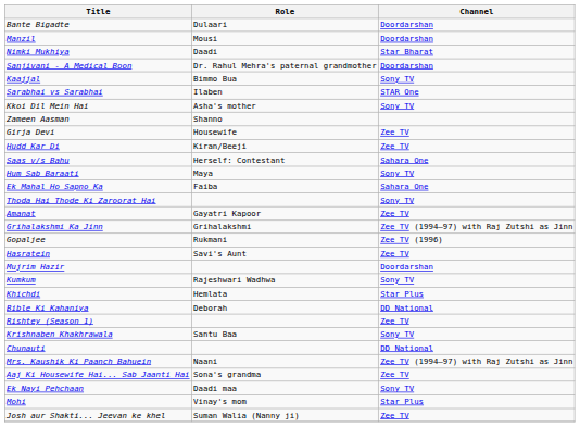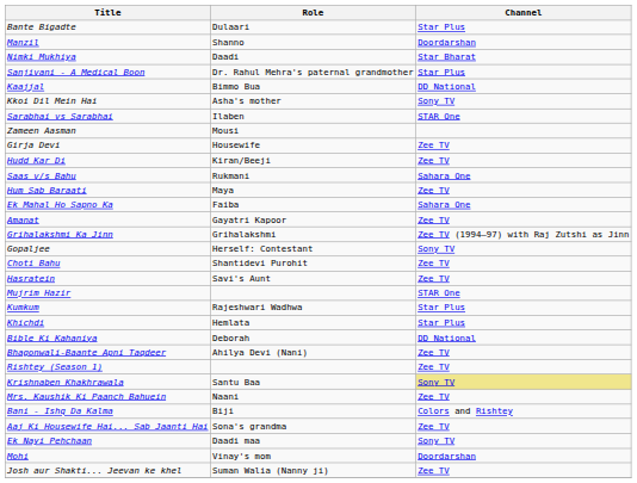Bante Bigadte | Channel: Doordarshan -> Star Plus
Manzil | Role: Mousi -> Shanno
Sanjivani - A Medical Boon | Channel: Doordarshan -> Star Plus
Kaajjal | Channel: Sony TV -> DD National
rows swapped: Sarabhai vs Sarabhai <-> Kkoi Dil Mein Hai
Zameen Aasman | Role: Shanno -> Mousi
Saas v/s Bahu | Role: Herself: Contestant -> Rukmani
Hum Sab Baraati | Channel: Sony TV -> Zee TV
- row: Thoda Hai Thode Ki Zaroorat Hai | Sony TV
Gopaljee | Role: Rukmani -> Herself: Contestant
Gopaljee | Channel: Zee TV (1996) -> Sony TV
+ row: Choti Bahu | Shantidevi Purohit | Zee TV
Mujrim Hazir | Channel: Doordarshan -> STAR One
Kumkum | Channel: Sony TV -> Star Plus
+ row: Bhagonwali-Baante Apni Taqdeer | Ahilya Devi (Nani) | Zee TV
Krishnaben Khakhrawala | Channel: no background -> khaki background
- row: Chunauti | DD National
Mrs. Kaushik Ki Paanch Bahuein | Channel: Zee TV (1994–97) with Raj Zutshi as Jinn -> Zee TV
+ row: Bani - Ishq Da Kalma | Biji | Colors and Rishtey
Mohi | Channel: Star Plus -> Doordarshan
